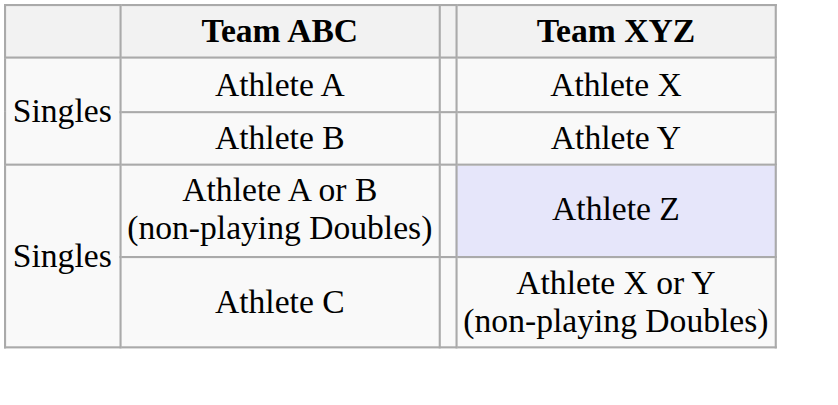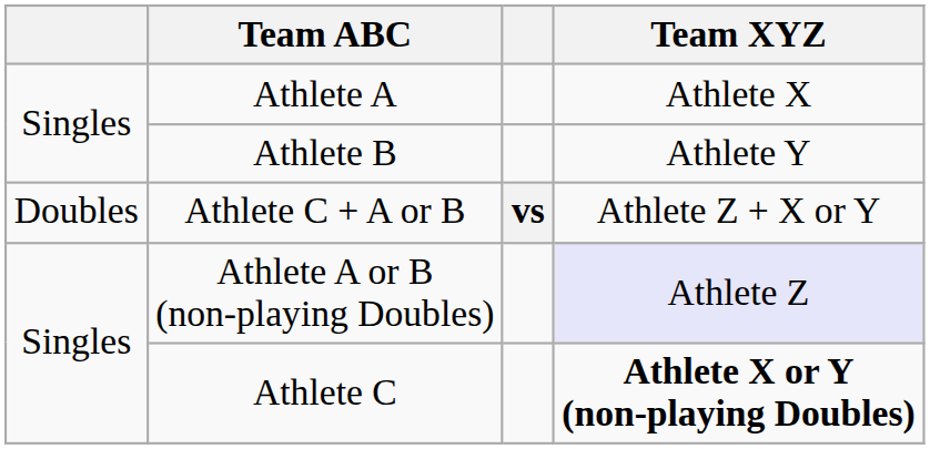+ row: Doubles | Athlete C + A or B | vs | Athlete Z + X or Y
Athlete C | Team XYZ: normal -> bold
